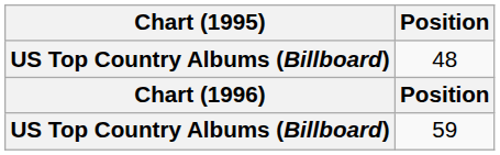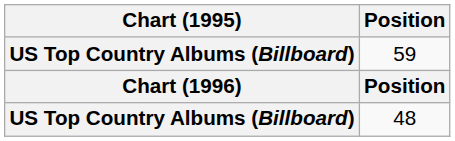rows swapped: 59 <-> 48
